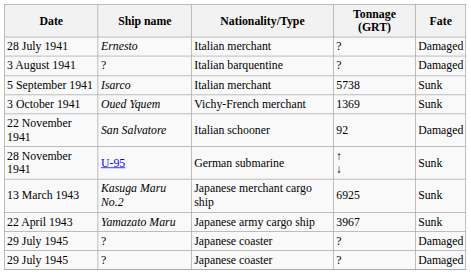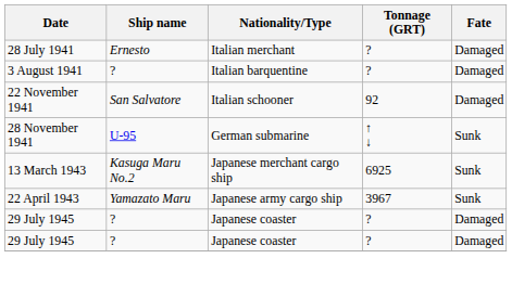- row: 5 September 1941 | Isarco | Italian merchant | 5738 | Sunk
- row: 3 October 1941 | Oued Yquem | Vichy-French merchant | 1369 | Sunk
